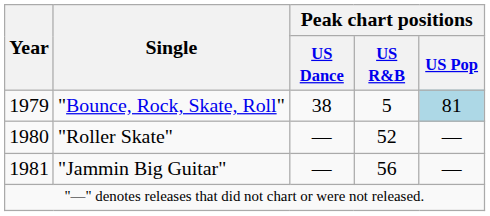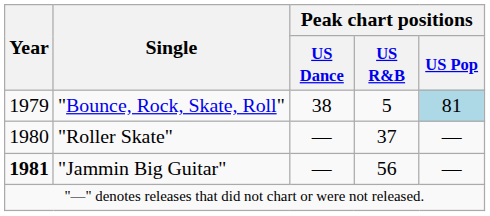"Roller Skate" | Peak chart positions / US R&B: 52 -> 37
"Jammin Big Guitar" | Year: normal -> bold
